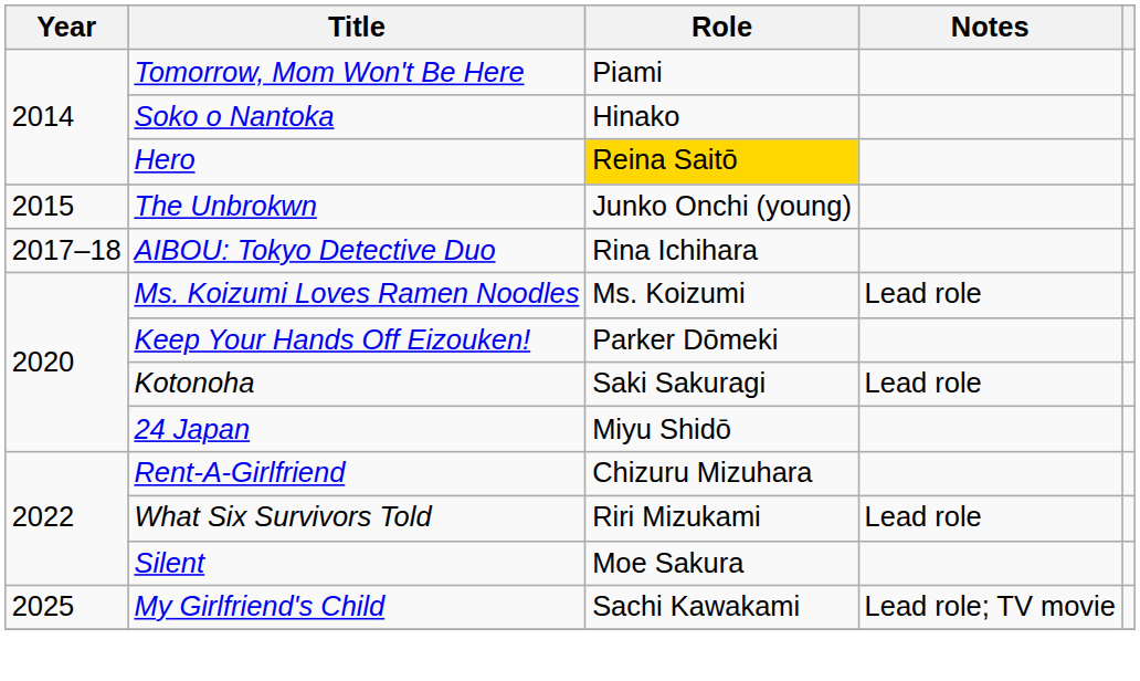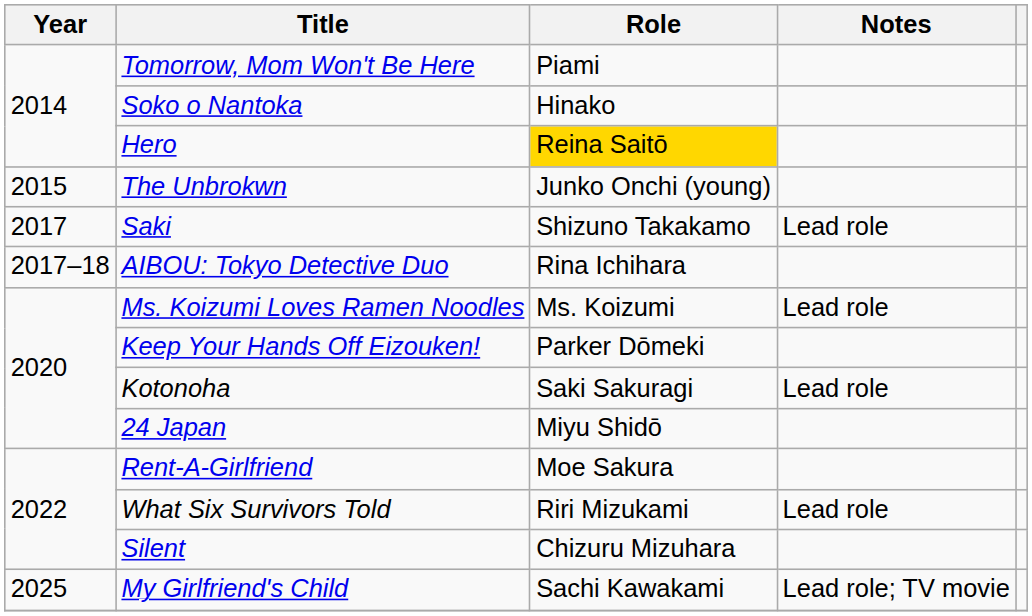+ row: 2017 | Saki | Shizuno Takakamo | Lead role
Rent-A-Girlfriend | Role: Chizuru Mizuhara -> Moe Sakura
Silent | Role: Moe Sakura -> Chizuru Mizuhara
